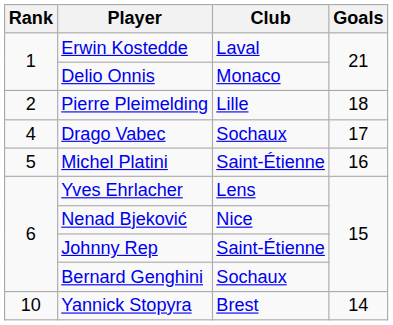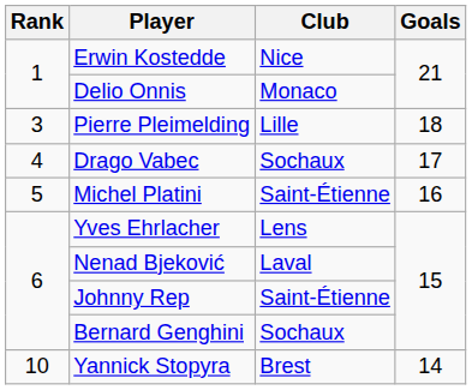Erwin Kostedde | Club: Laval -> Nice
Pierre Pleimelding | Rank: 2 -> 3
Nenad Bjeković | Club: Nice -> Laval
